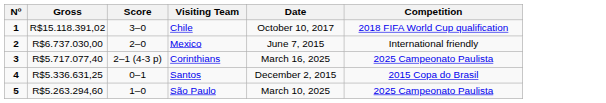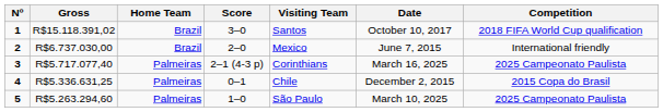+ column: Home Team | Brazil | Brazil | Palmeiras | Palmeiras | Palmeiras
1 | Visiting Team: Chile -> Santos
4 | Visiting Team: Santos -> Chile
